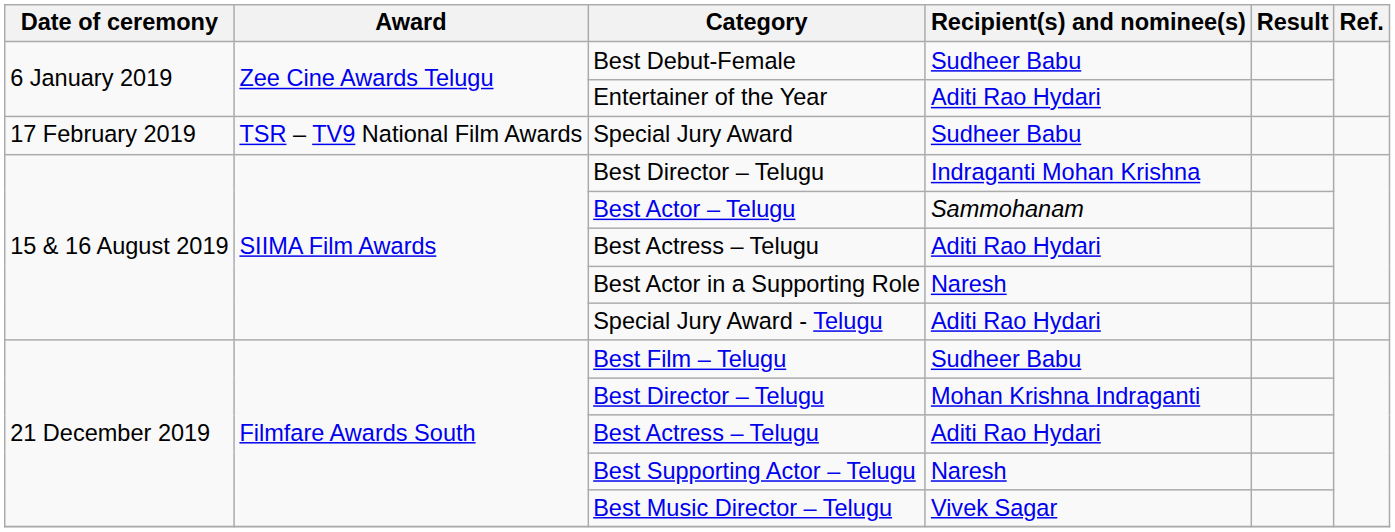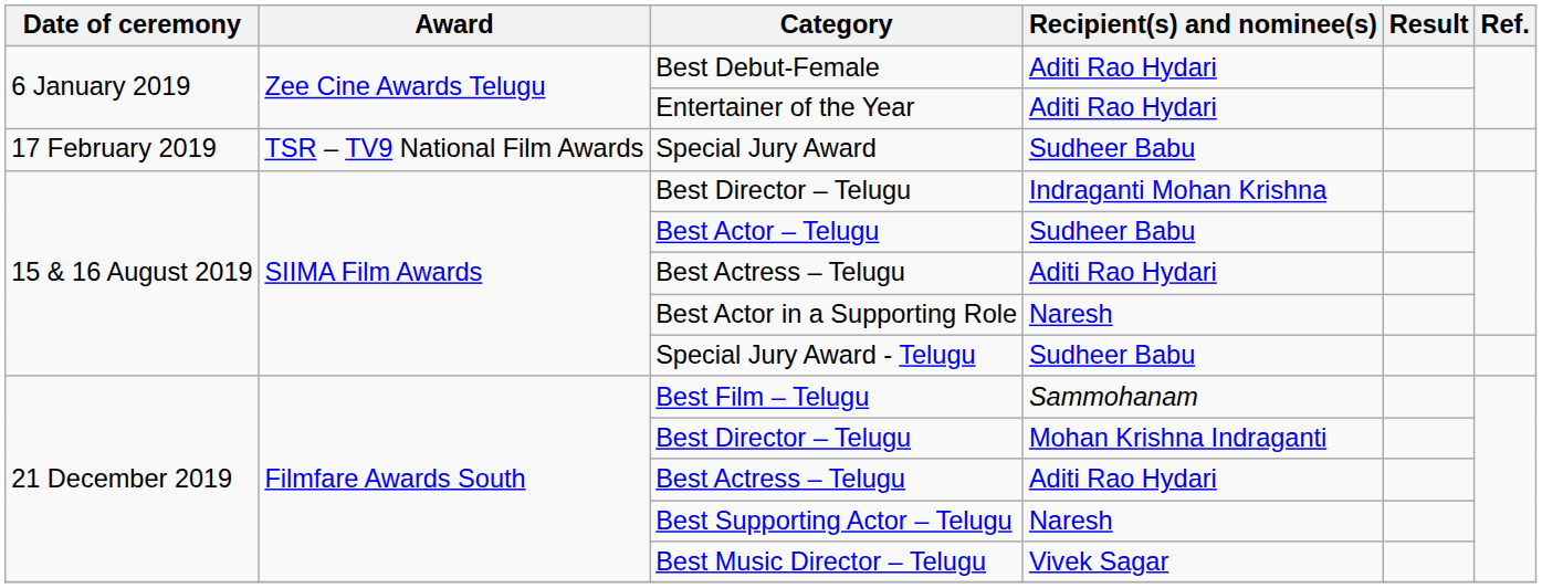Best Debut-Female | Recipient(s) and nominee(s): Sudheer Babu -> Aditi Rao Hydari
Best Actor – Telugu | Recipient(s) and nominee(s): Sammohanam -> Sudheer Babu
Special Jury Award - Telugu | Recipient(s) and nominee(s): Aditi Rao Hydari -> Sudheer Babu
Best Film – Telugu | Recipient(s) and nominee(s): Sudheer Babu -> Sammohanam
